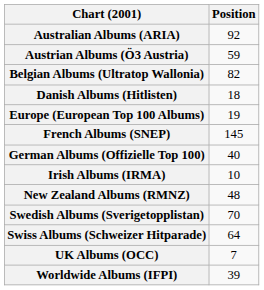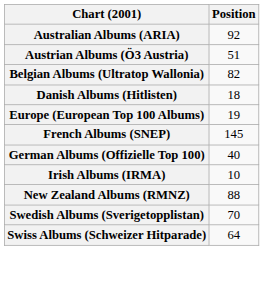Austrian Albums (Ö3 Austria) | Position: 59 -> 51
New Zealand Albums (RMNZ) | Position: 48 -> 88
- row: UK Albums (OCC) | 7
- row: Worldwide Albums (IFPI) | 39
